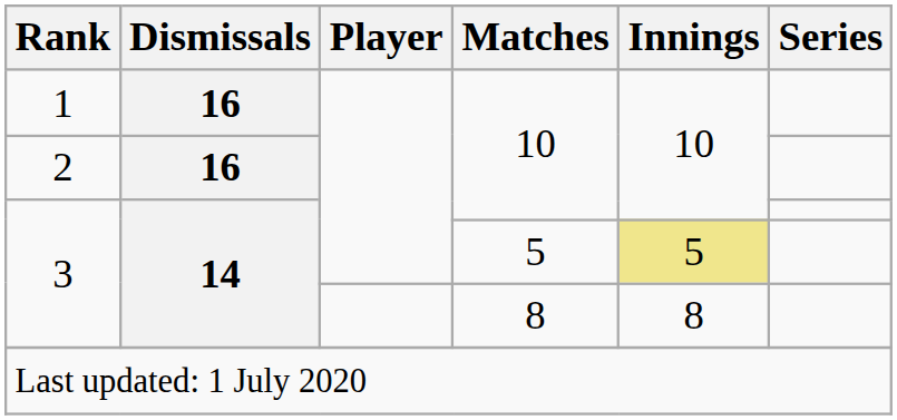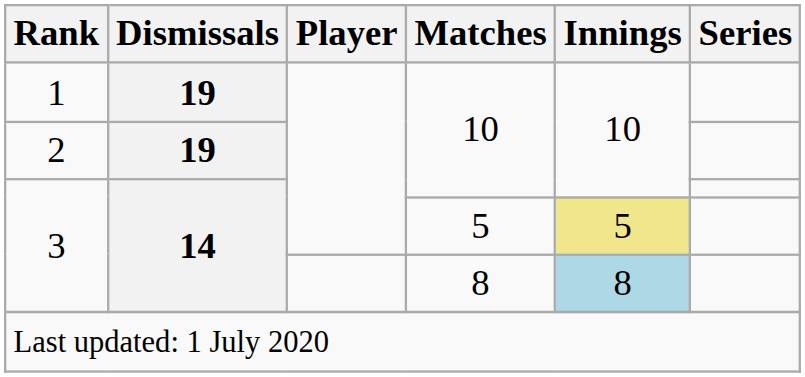1 | Dismissals: 16 -> 19
2 | Dismissals: 16 -> 19
3 / 8 | Innings: no background -> lightblue background
